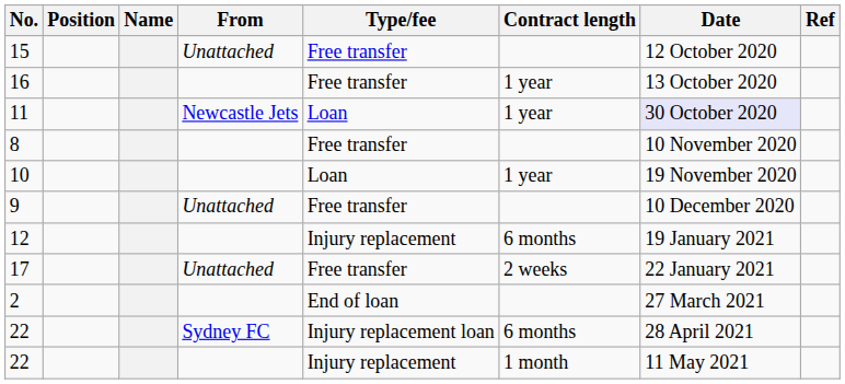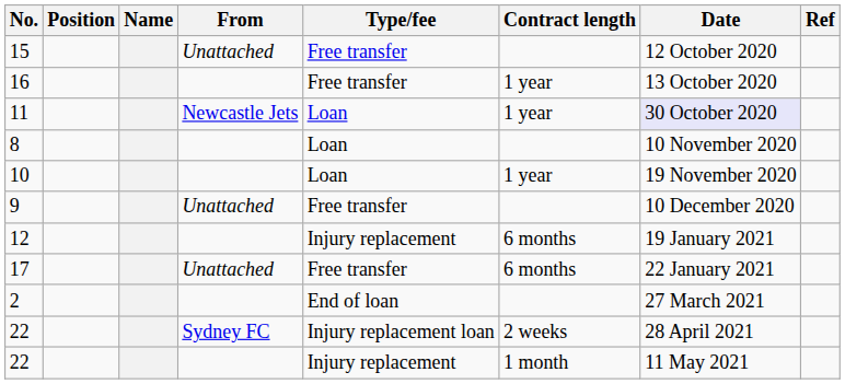8 | Type/fee: Free transfer -> Loan
17 | Contract length: 2 weeks -> 6 months
22 / Sydney FC | Contract length: 6 months -> 2 weeks
